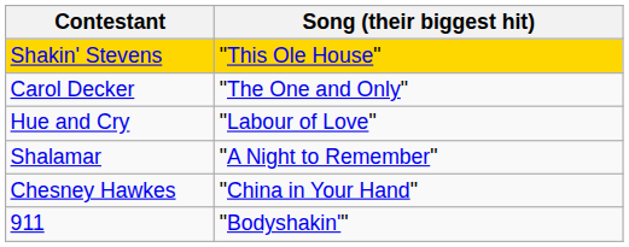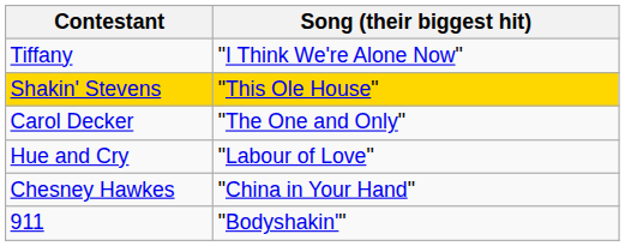+ row: Tiffany | "I Think We're Alone Now"
- row: Shalamar | "A Night to Remember"
